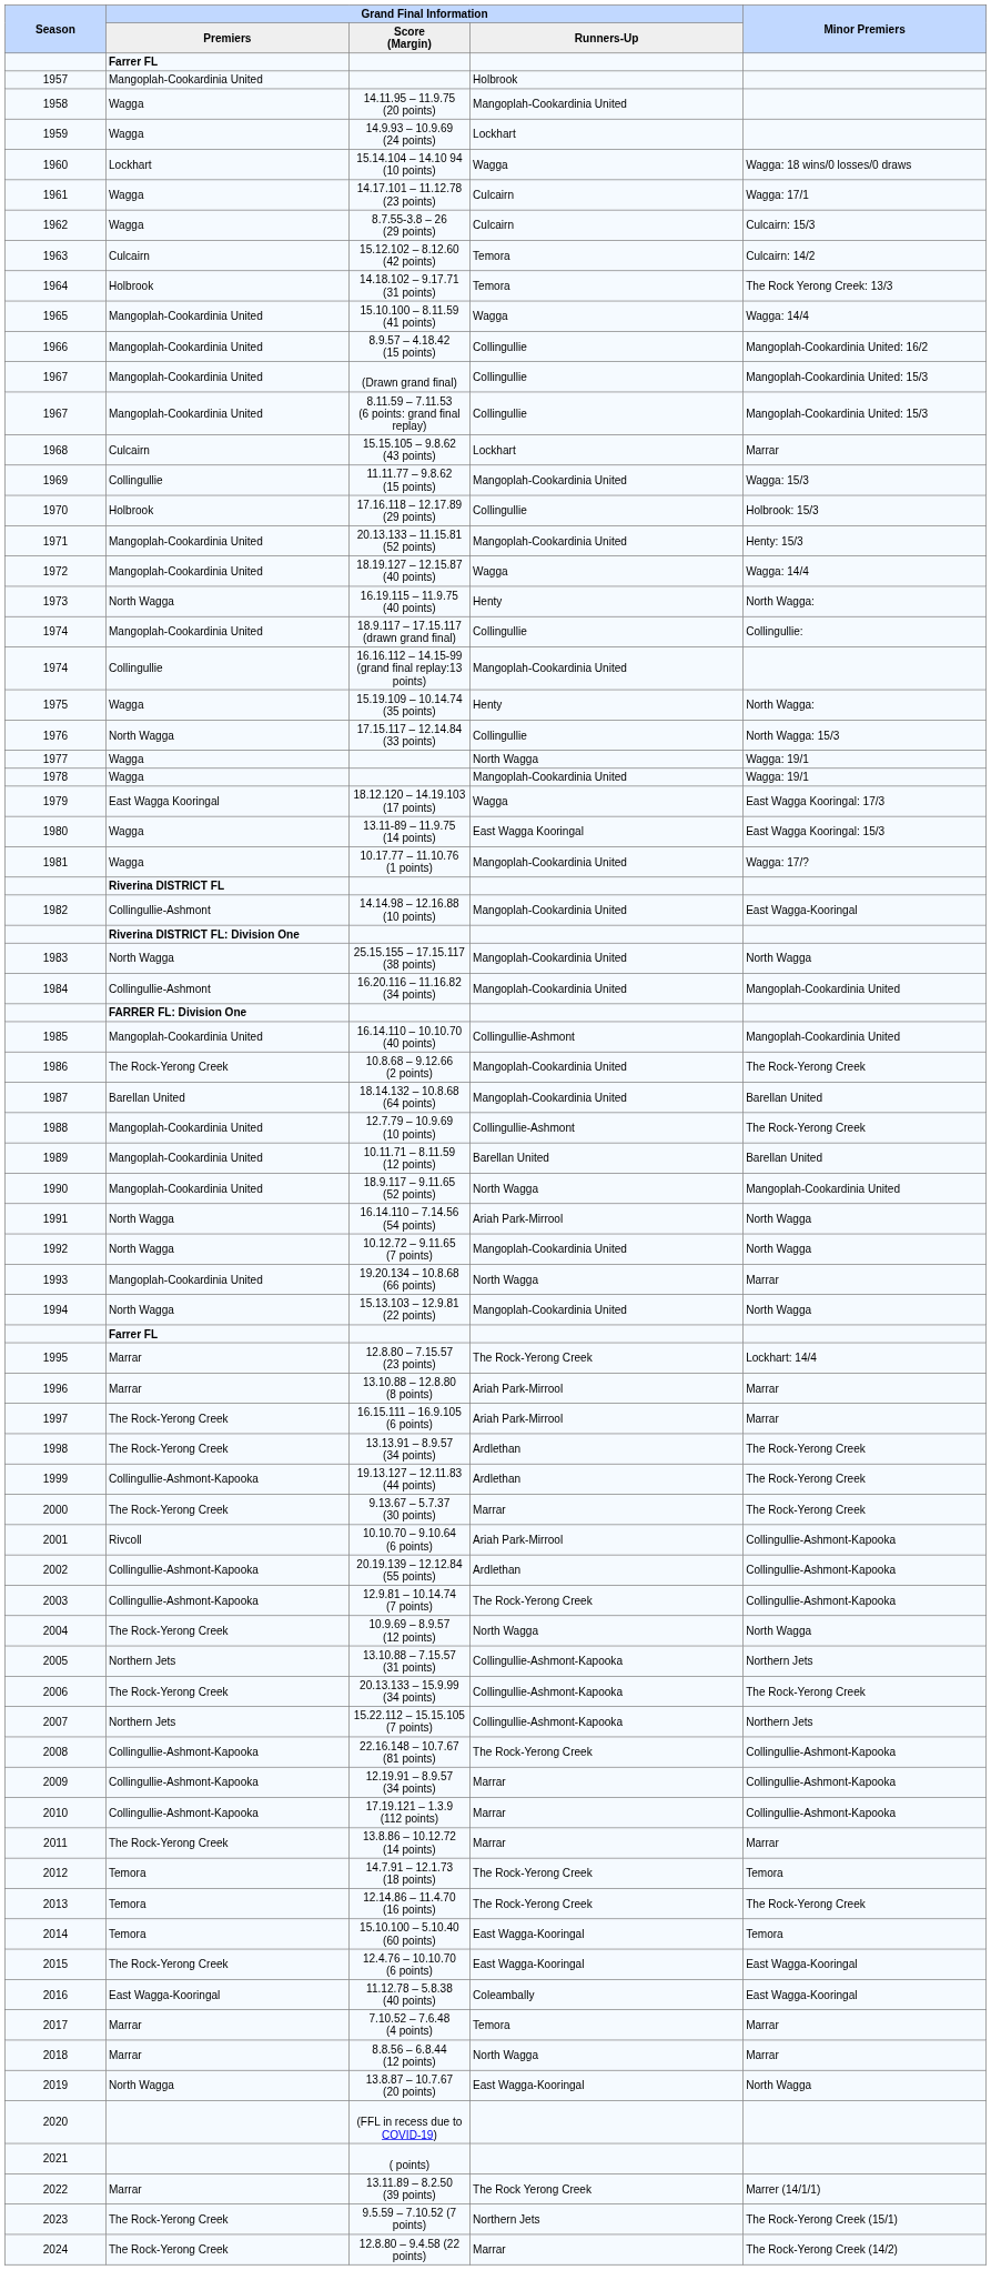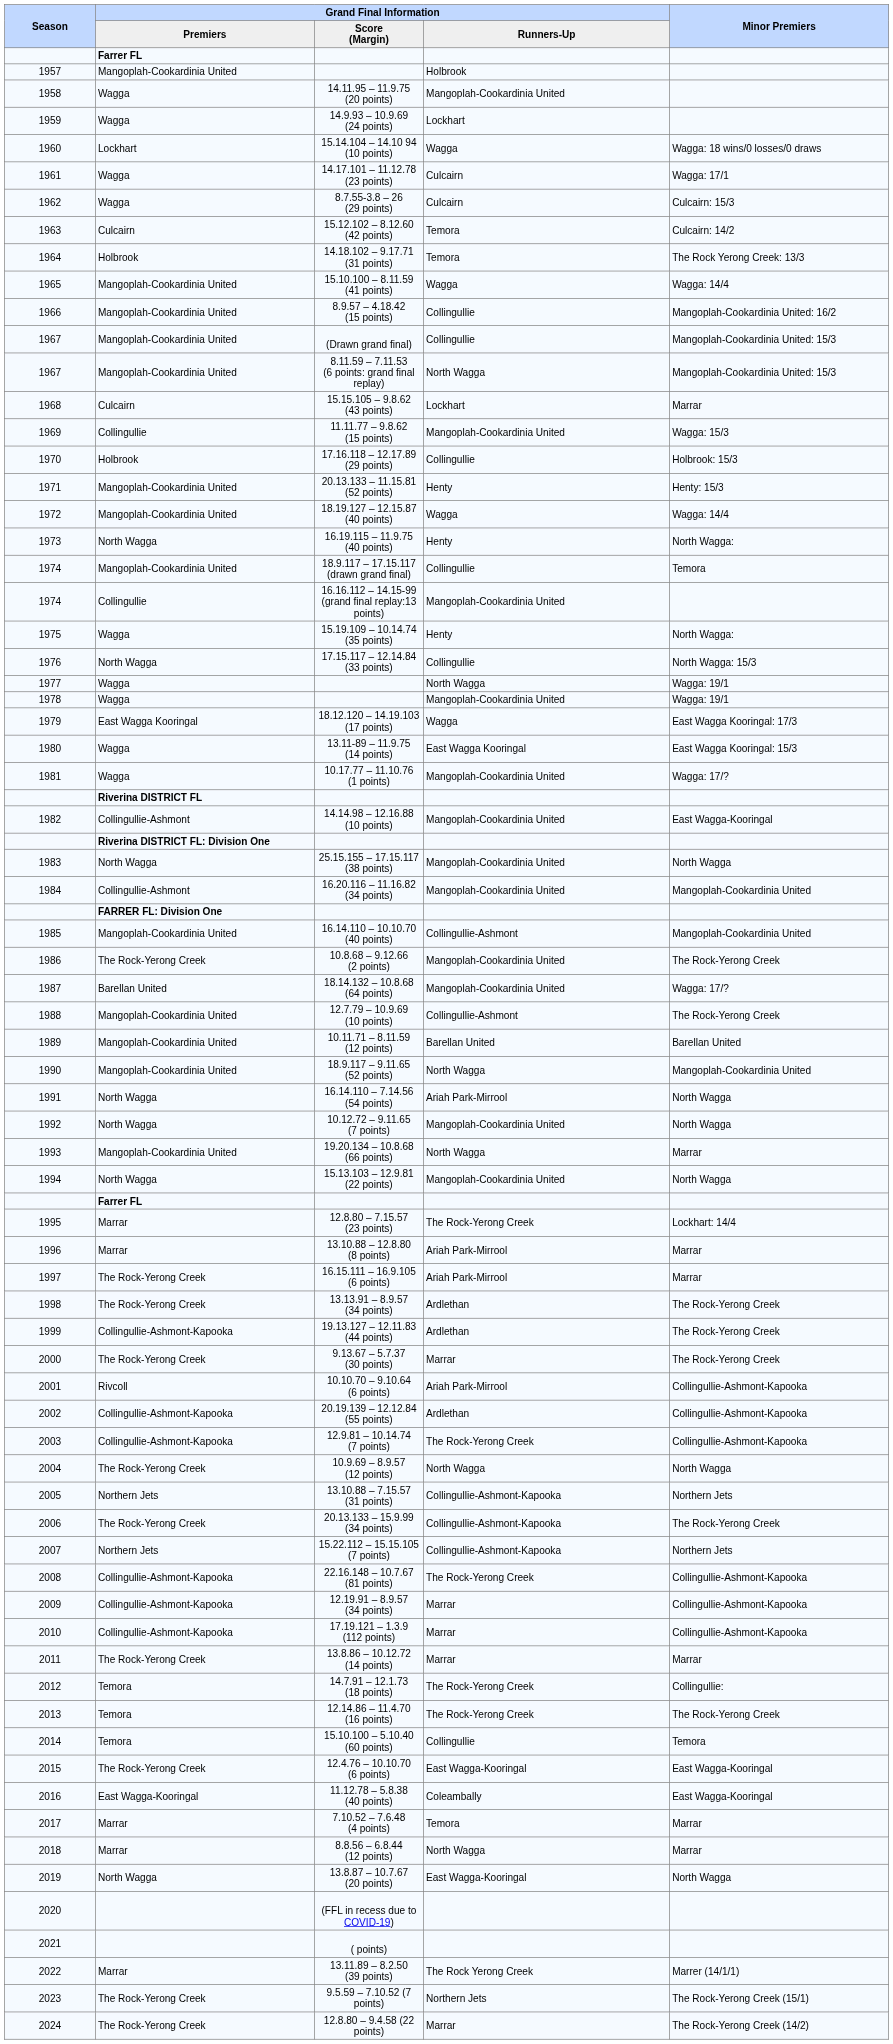8.11.59 – 7.11.53 (6 points: grand final replay) | Grand Final Information / Runners-Up: Collingullie -> North Wagga
20.13.133 – 11.15.81 (52 points) | Grand Final Information / Runners-Up: Mangoplah-Cookardinia United -> Henty
18.9.117 – 17.15.117 (drawn grand final) | Minor Premiers: Collingullie: -> Temora
18.14.132 – 10.8.68 (64 points) | Minor Premiers: Barellan United -> Wagga: 17/?
14.7.91 – 12.1.73 (18 points) | Minor Premiers: Temora -> Collingullie:
15.10.100 – 5.10.40 (60 points) | Grand Final Information / Runners-Up: East Wagga-Kooringal -> Collingullie
